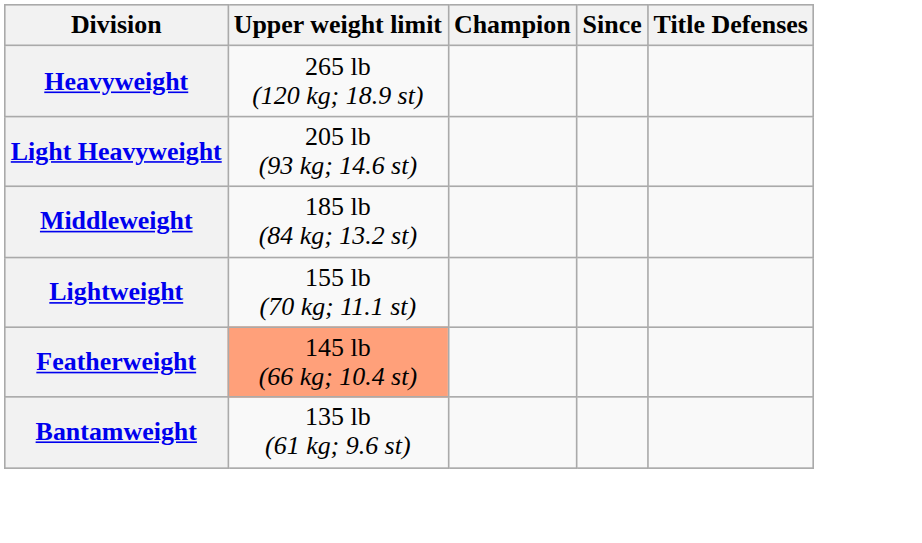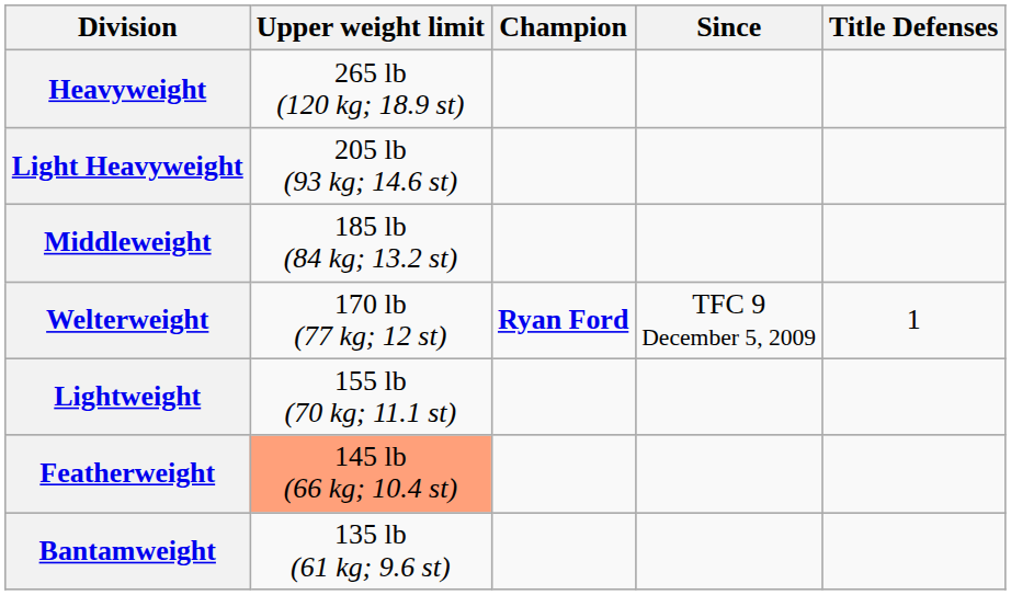+ row: Welterweight | 170 lb (77 kg; 12 st) | Ryan Ford | TFC 9 December 5, 2009 | 1
